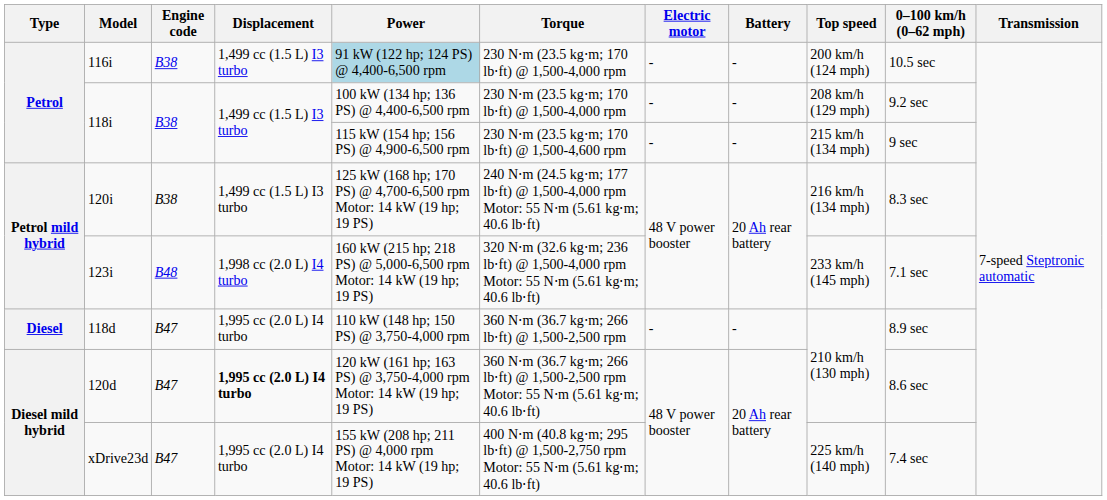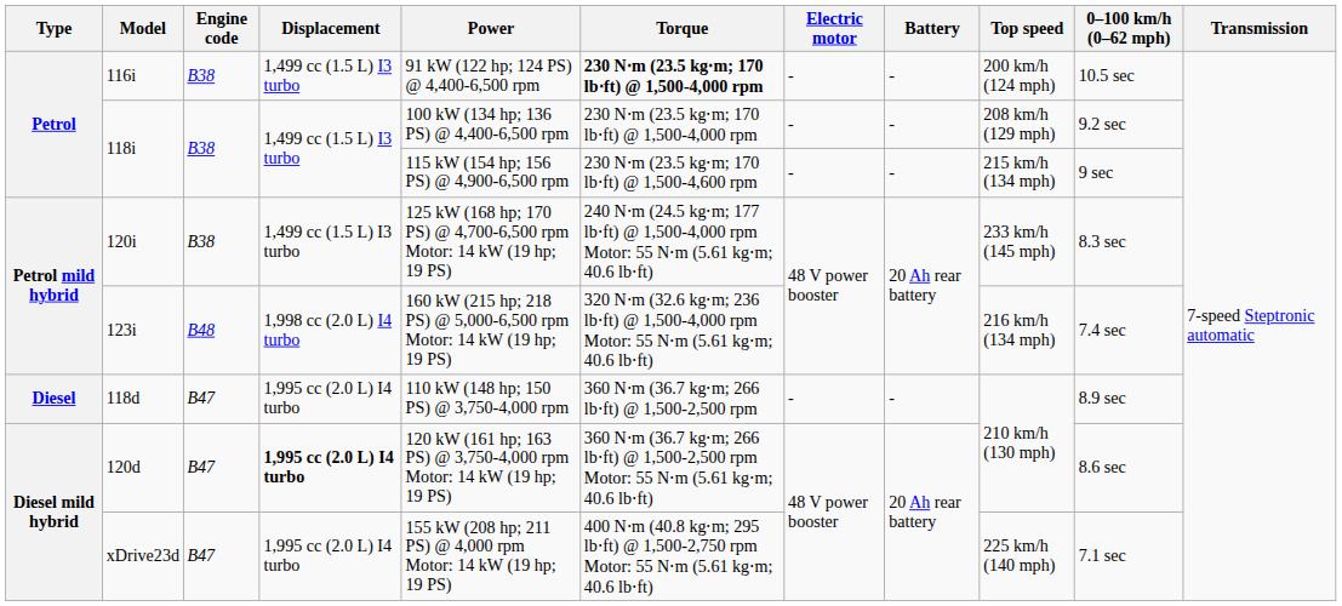116i | Power: lightblue background -> no background
116i | Torque: normal -> bold
120i | Top speed: 216 km/h (134 mph) -> 233 km/h (145 mph)
123i | Top speed: 233 km/h (145 mph) -> 216 km/h (134 mph)
123i | 0–100 km/h (0–62 mph): 7.1 sec -> 7.4 sec
xDrive23d | 0–100 km/h (0–62 mph): 7.4 sec -> 7.1 sec
